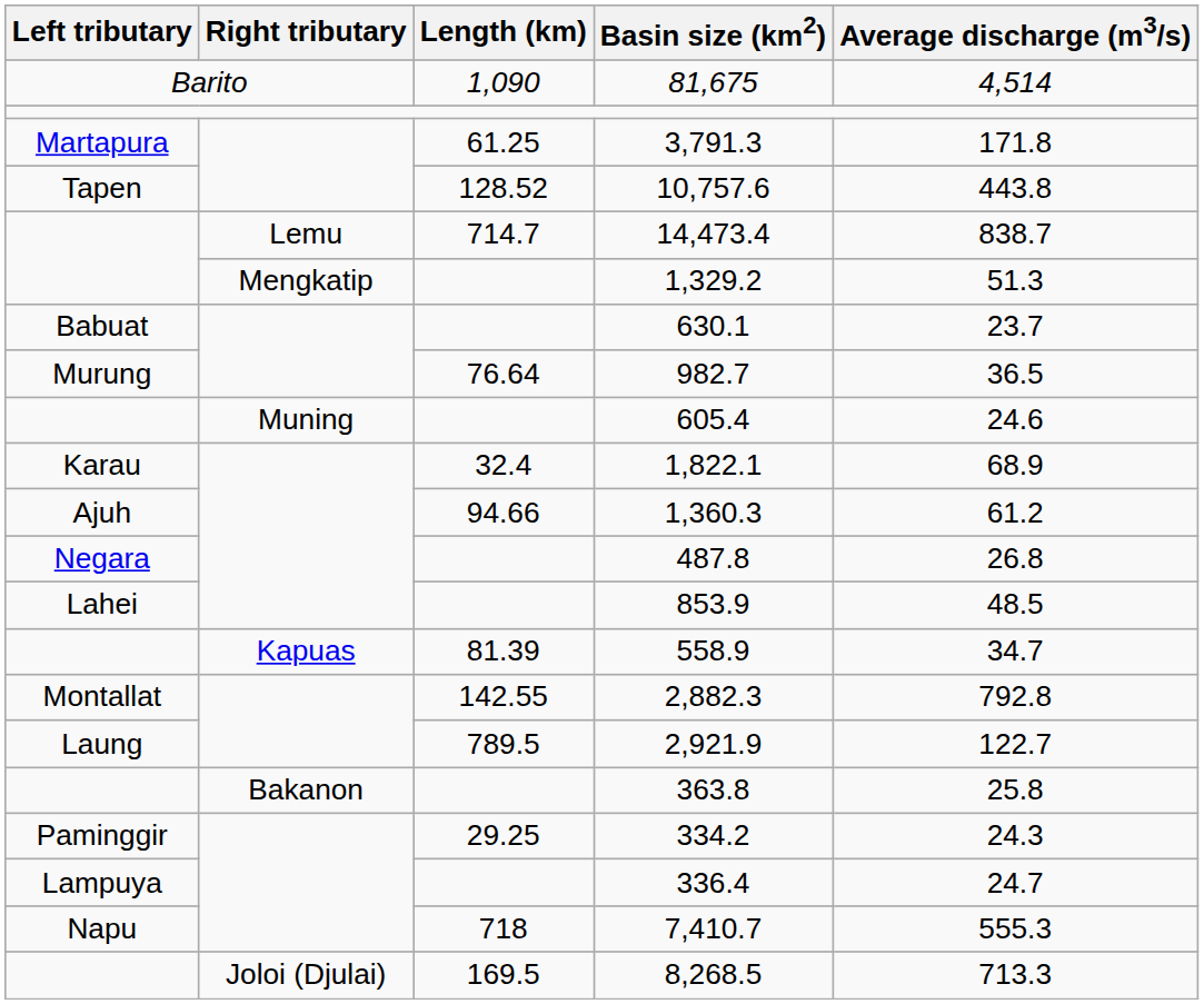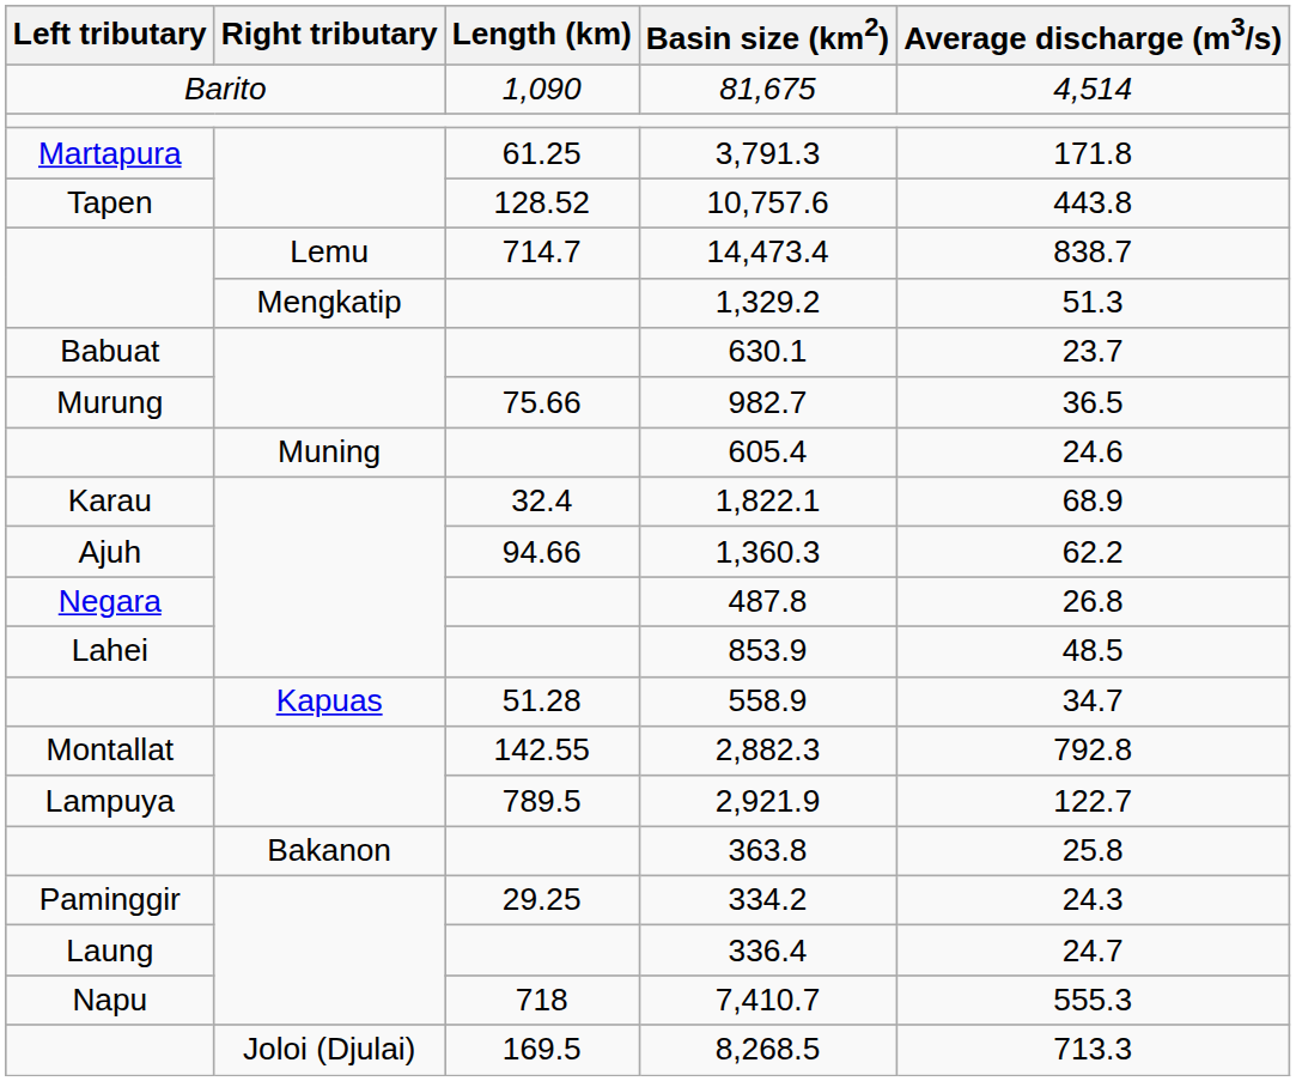982.7 | Length (km): 76.64 -> 75.66
1,360.3 | Average discharge (m3/s): 61.2 -> 62.2
558.9 | Length (km): 81.39 -> 51.28
2,921.9 | Left tributary: Laung -> Lampuya
336.4 | Left tributary: Lampuya -> Laung
